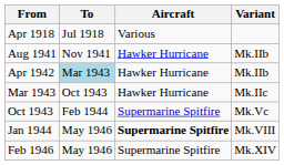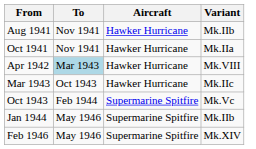- row: Apr 1918 | Jul 1918 | Various
+ row: Oct 1941 | Nov 1941 | Hawker Hurricane | Mk.IIa
Apr 1942 | Variant: Mk.IIb -> Mk.VIII
Jan 1944 | Aircraft: bold -> normal
Jan 1944 | Variant: Mk.VIII -> Mk.IIb
